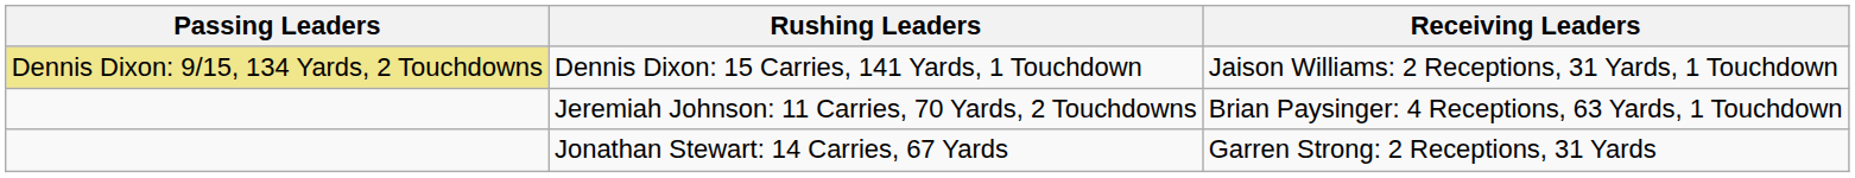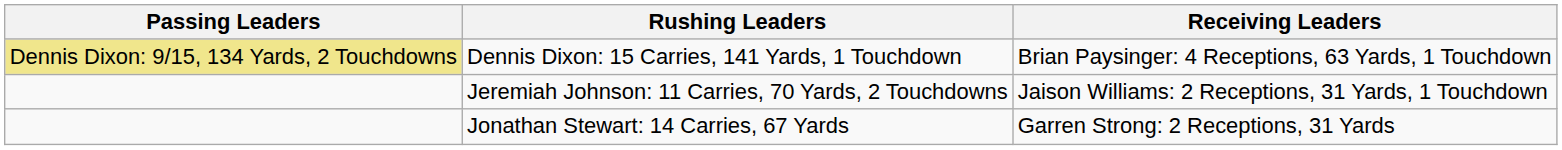Dennis Dixon: 15 Carries, 141 Yards, 1 Touchdown | Receiving Leaders: Jaison Williams: 2 Receptions, 31 Yards, 1 Touchdown -> Brian Paysinger: 4 Receptions, 63 Yards, 1 Touchdown
Jeremiah Johnson: 11 Carries, 70 Yards, 2 Touchdowns | Receiving Leaders: Brian Paysinger: 4 Receptions, 63 Yards, 1 Touchdown -> Jaison Williams: 2 Receptions, 31 Yards, 1 Touchdown
